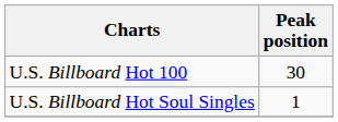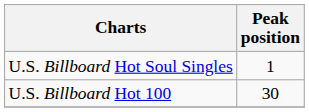rows swapped: U.S. Billboard Hot 100 <-> U.S. Billboard Hot Soul Singles
